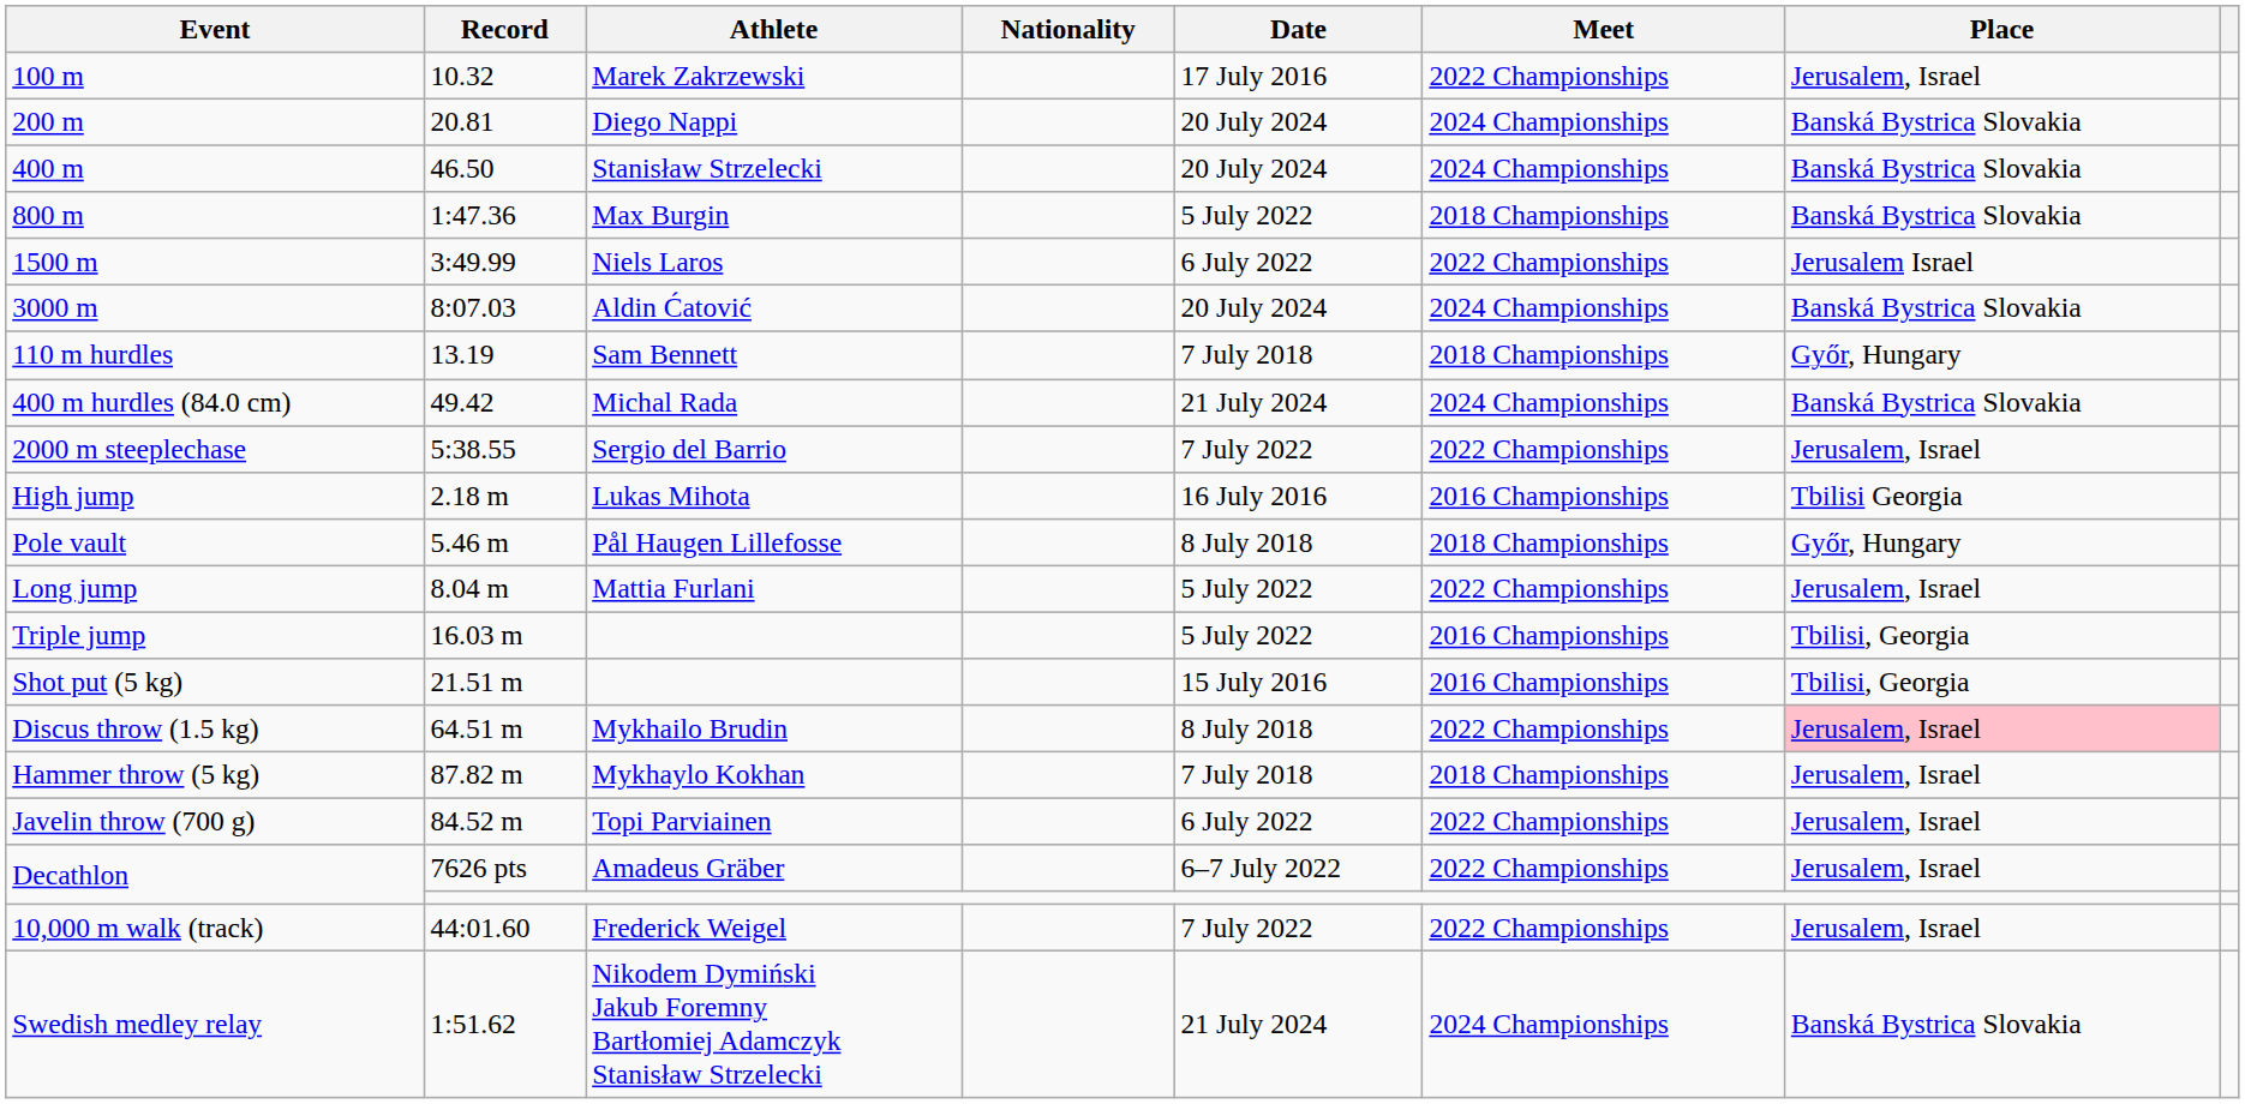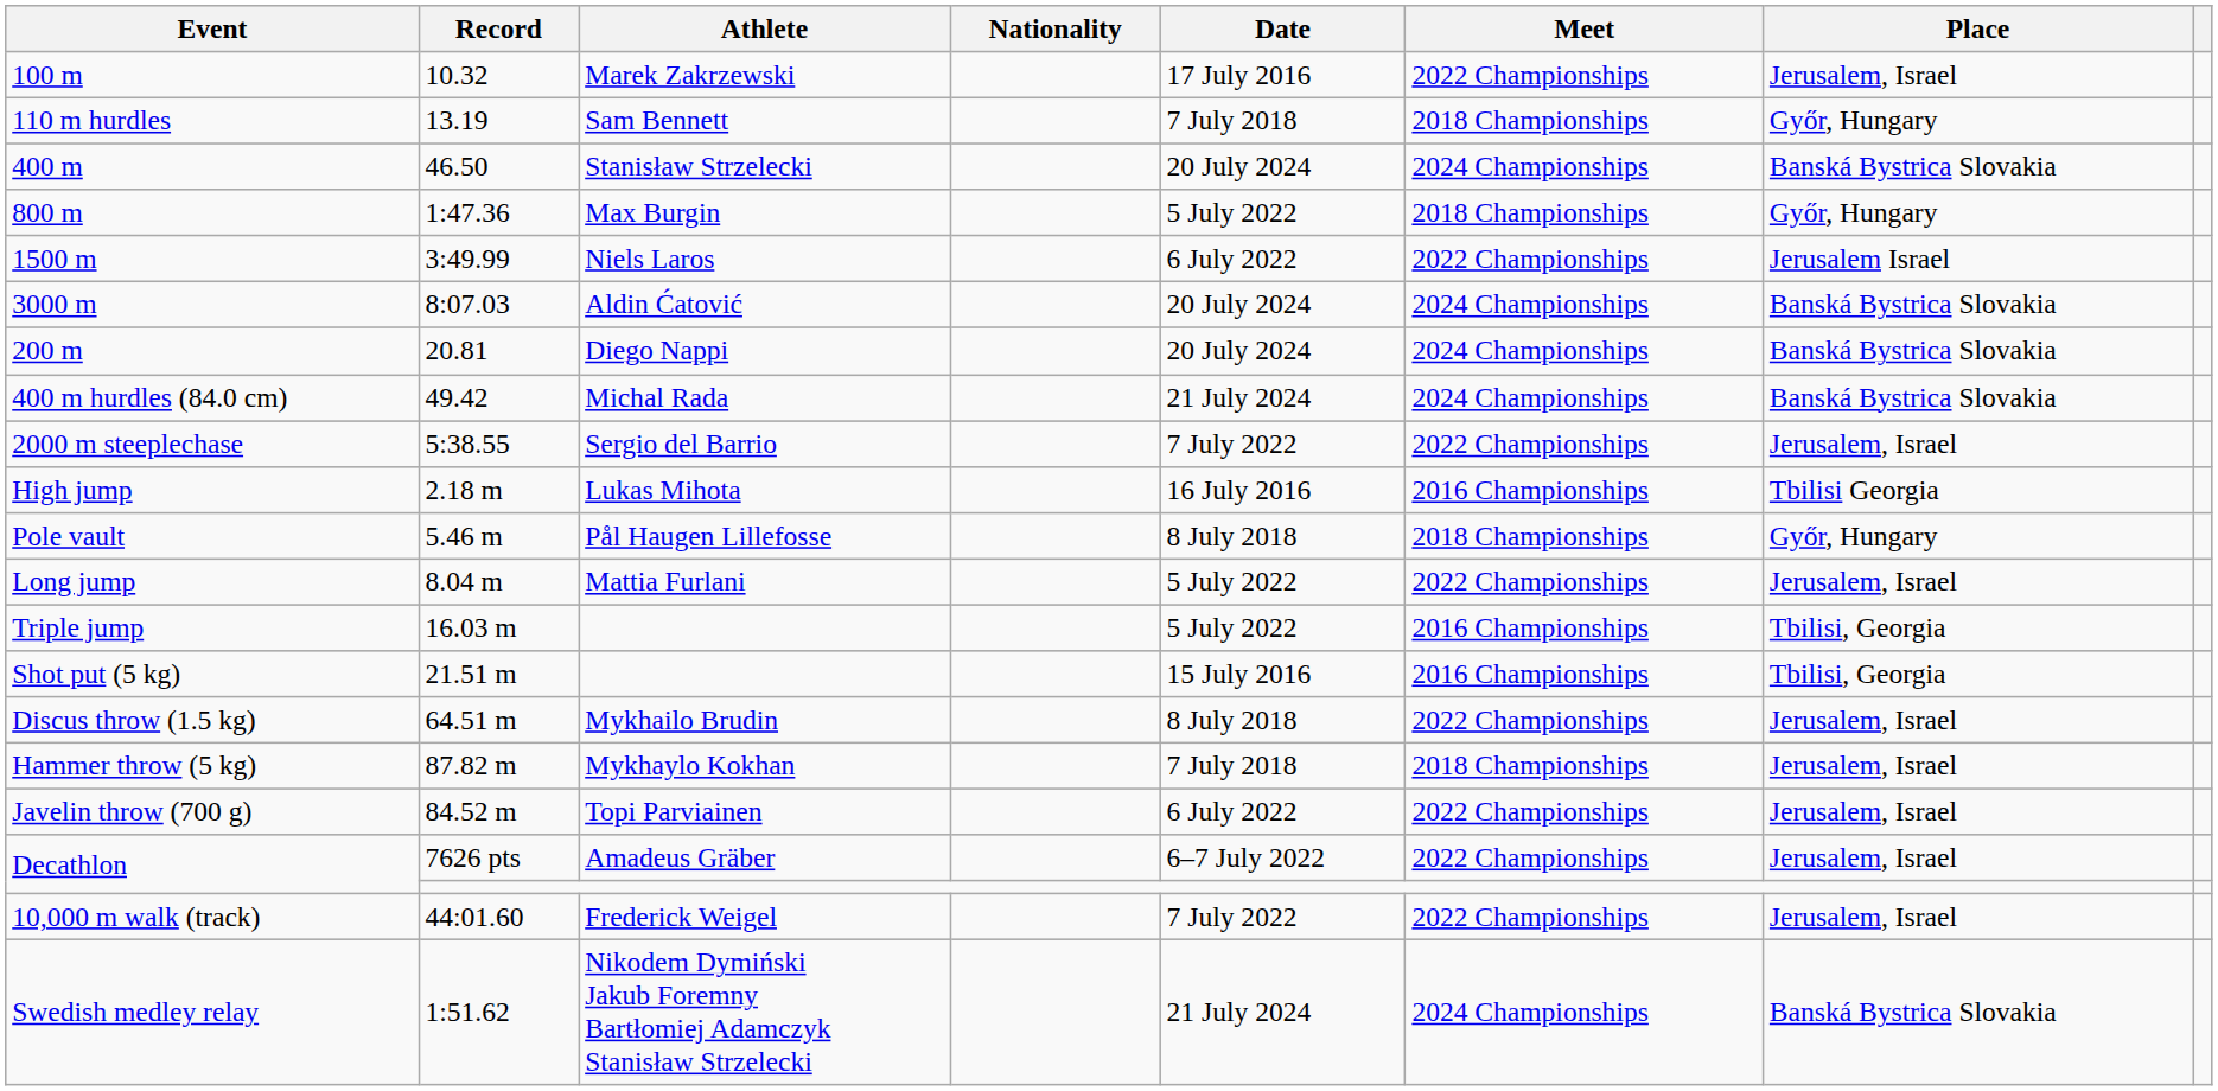rows swapped: 200 m <-> 110 m hurdles
800 m | Place: Banská Bystrica Slovakia -> Győr, Hungary
Discus throw (1.5 kg) | Place: pink background -> no background
